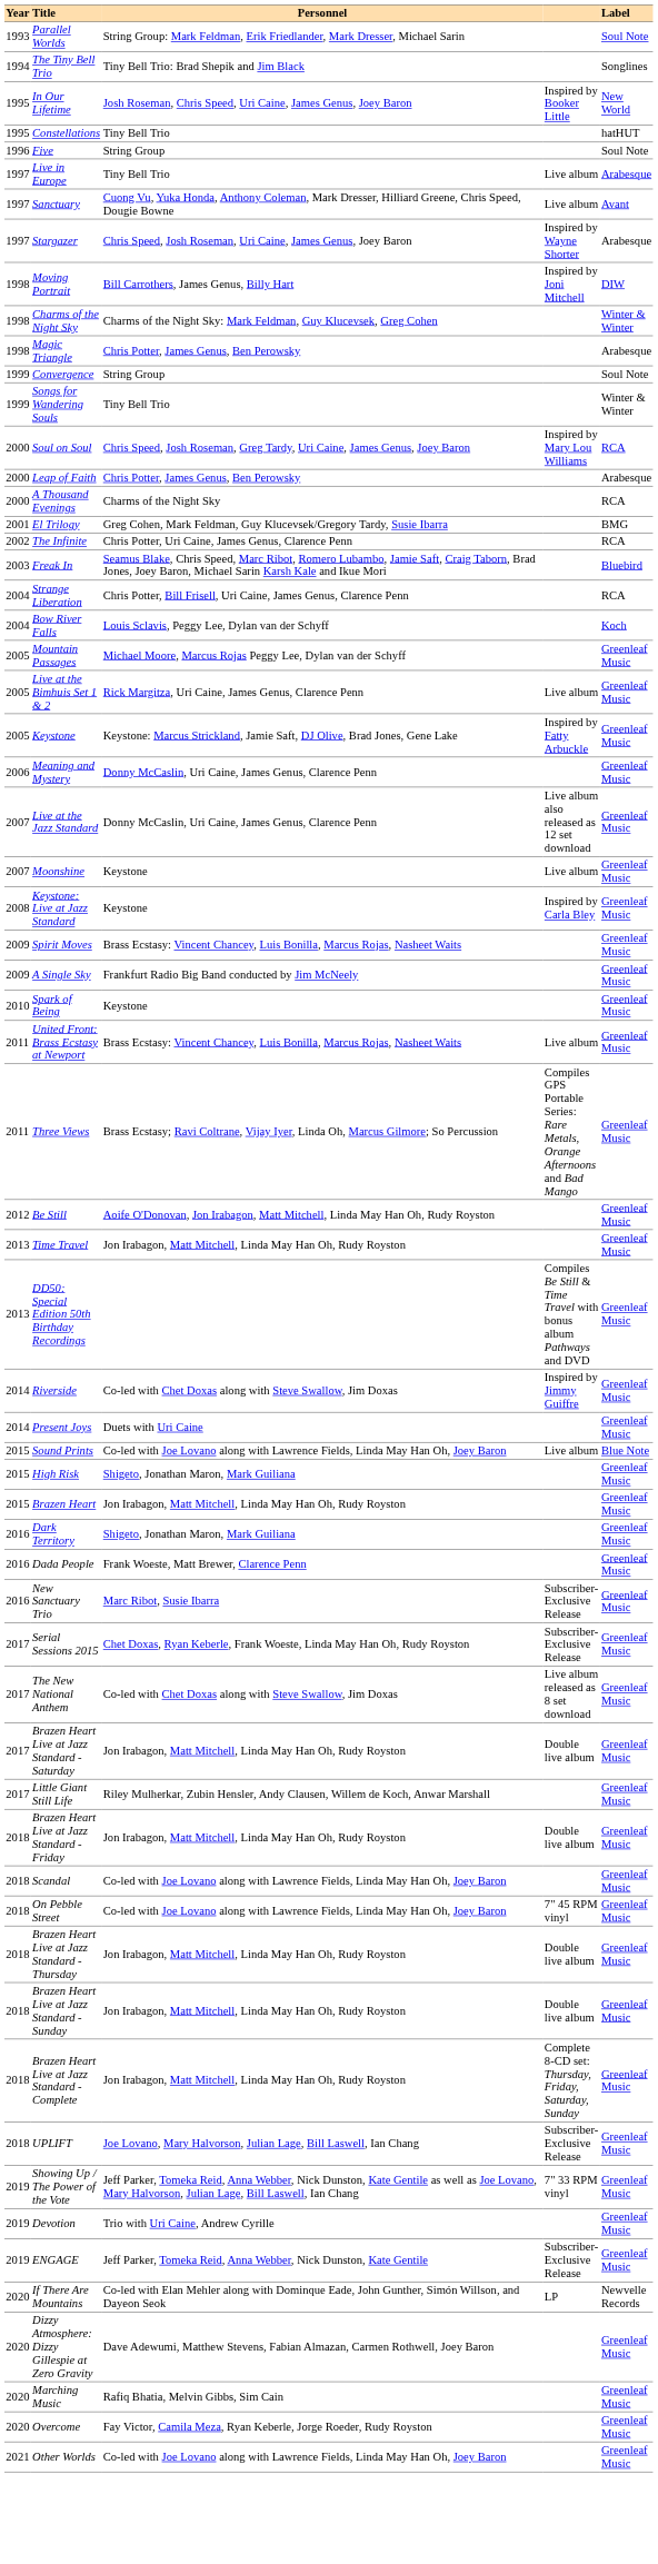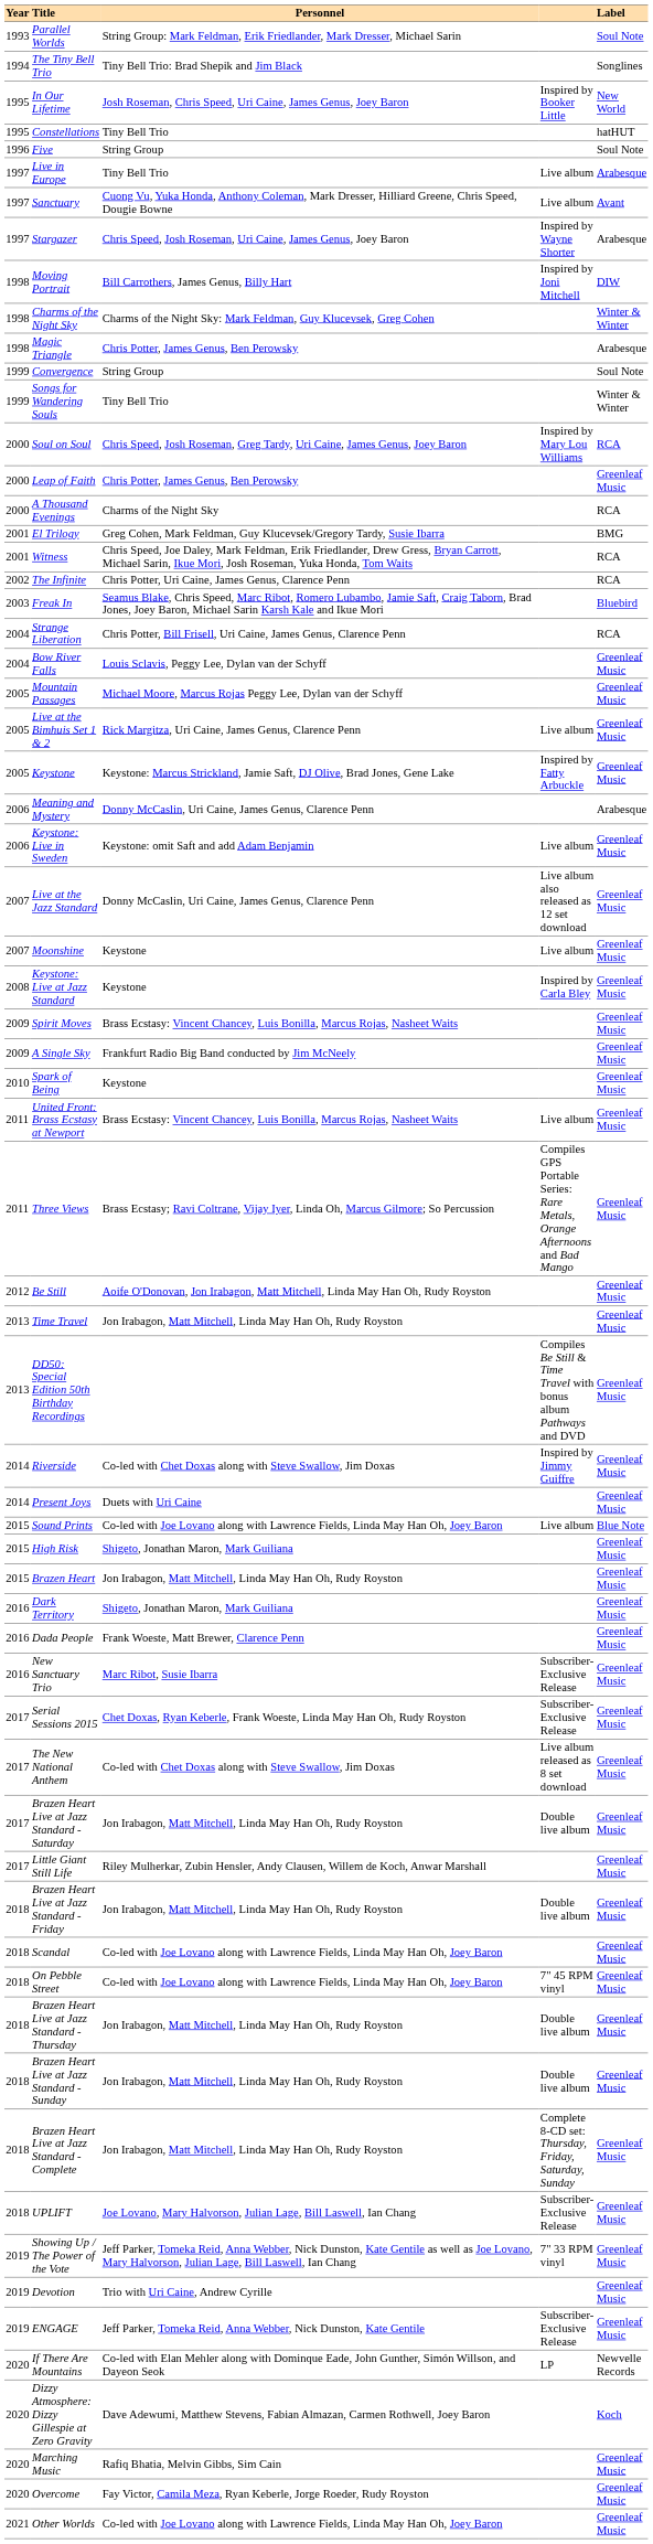Leap of Faith | Label: Arabesque -> Greenleaf Music
+ row: 2001 | Witness | Chris Speed, Joe Daley, Mark Feldman, Erik Friedlander, Drew Gress, Bryan Carrott, Michael Sarin, Ikue Mori, Josh Roseman, Yuka Honda, Tom Waits | RCA
Bow River Falls | Label: Koch -> Greenleaf Music
Meaning and Mystery | Label: Greenleaf Music -> Arabesque
+ row: 2006 | Keystone: Live in Sweden | Keystone: omit Saft and add Adam Benjamin | Live album | Greenleaf Music
Dizzy Atmosphere: Dizzy Gillespie at Zero Gravity | Label: Greenleaf Music -> Koch
